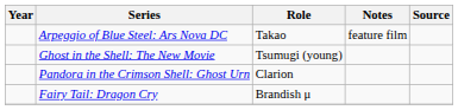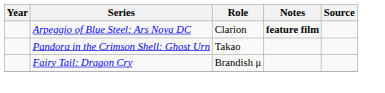Arpeggio of Blue Steel: Ars Nova DC | Role: Takao -> Clarion
Arpeggio of Blue Steel: Ars Nova DC | Notes: normal -> bold
- row: Ghost in the Shell: The New Movie | Tsumugi (young)
Pandora in the Crimson Shell: Ghost Urn | Role: Clarion -> Takao
